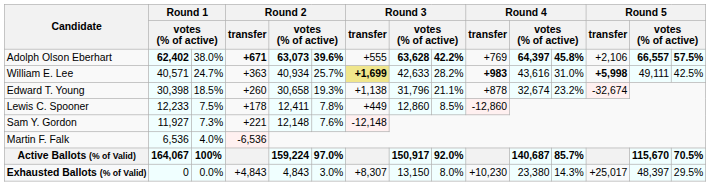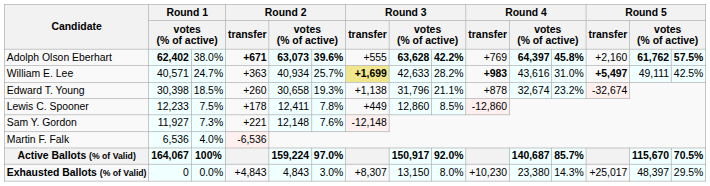Adolph Olson Eberhart | Round 5 / transfer: +2,106 -> +2,160
Adolph Olson Eberhart | column 14: 66,557 -> 61,762
William E. Lee | Round 5 / transfer: +5,998 -> +5,497
